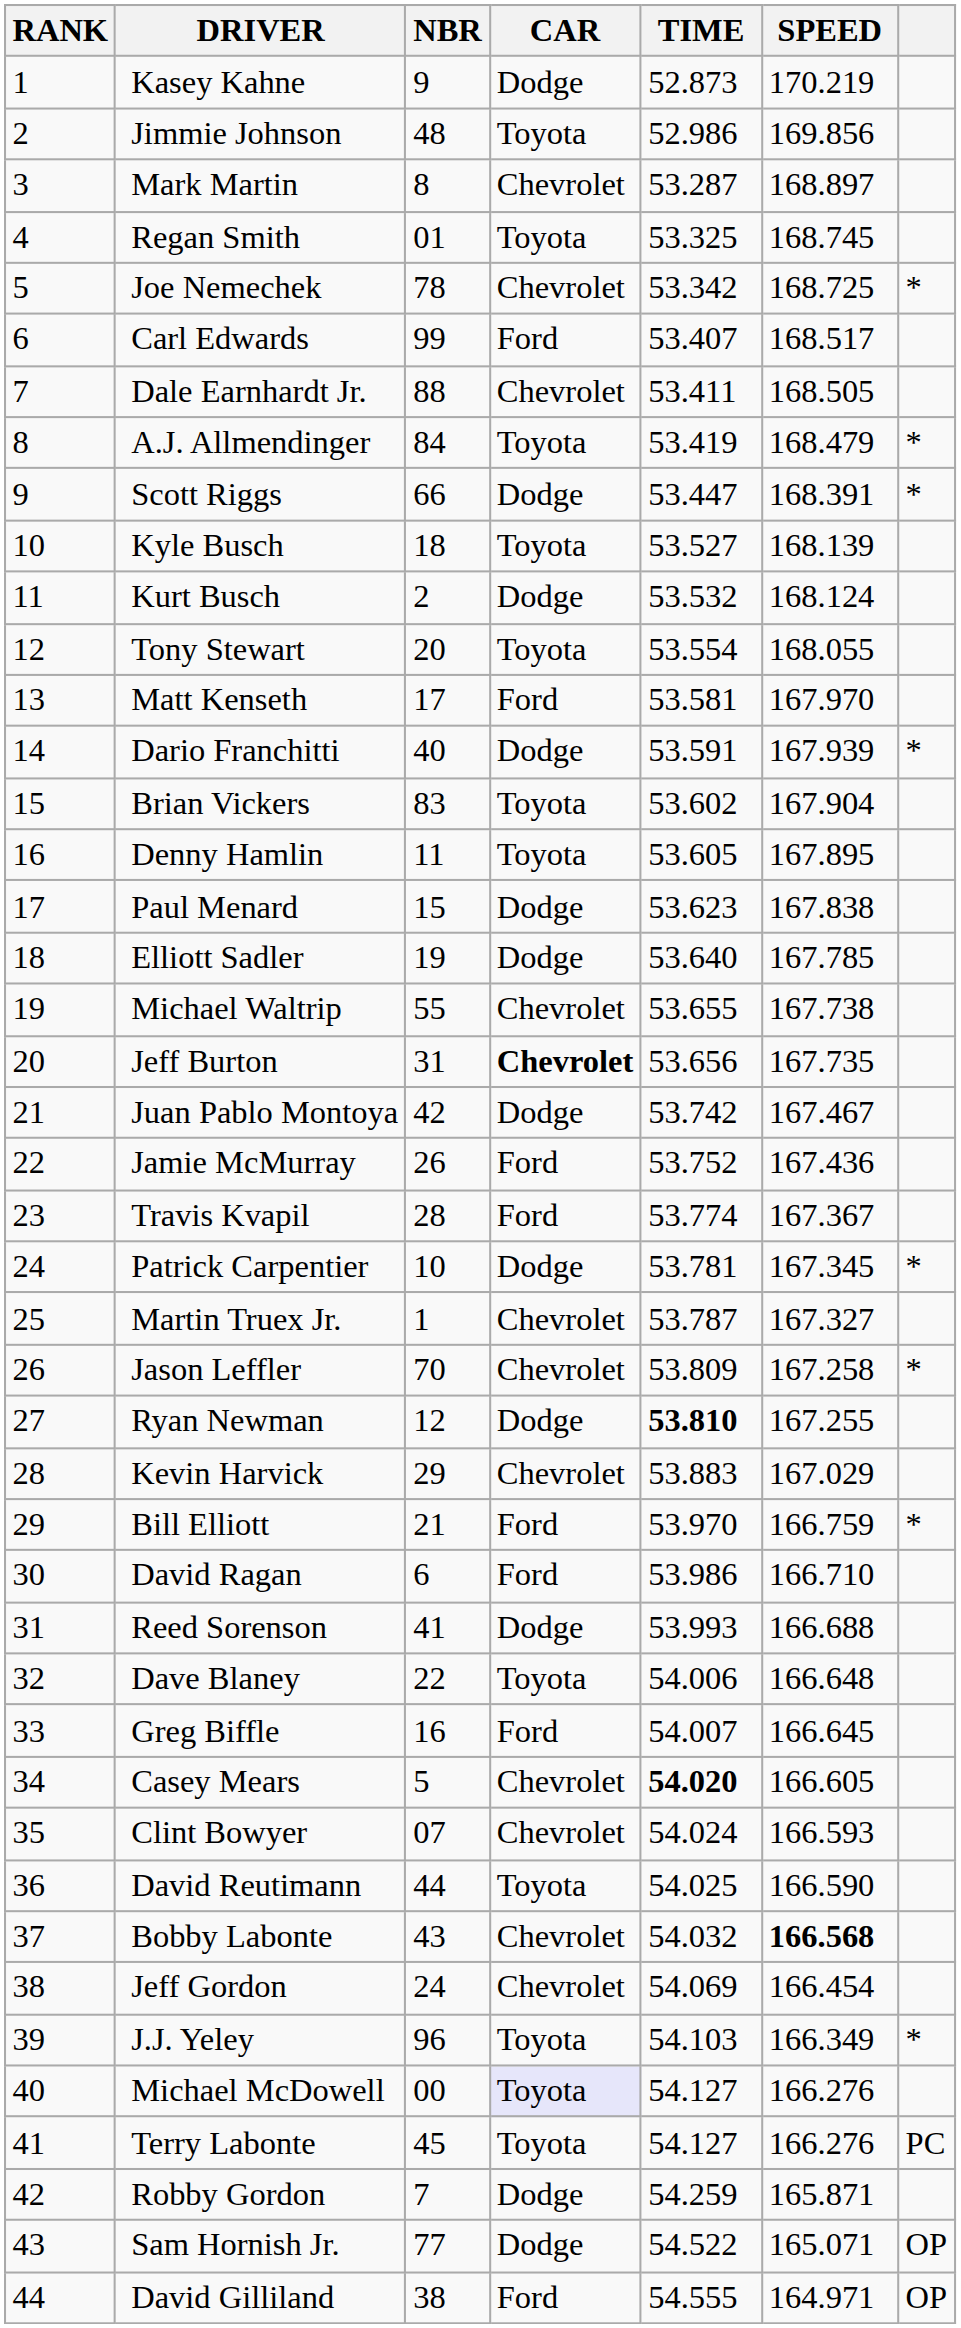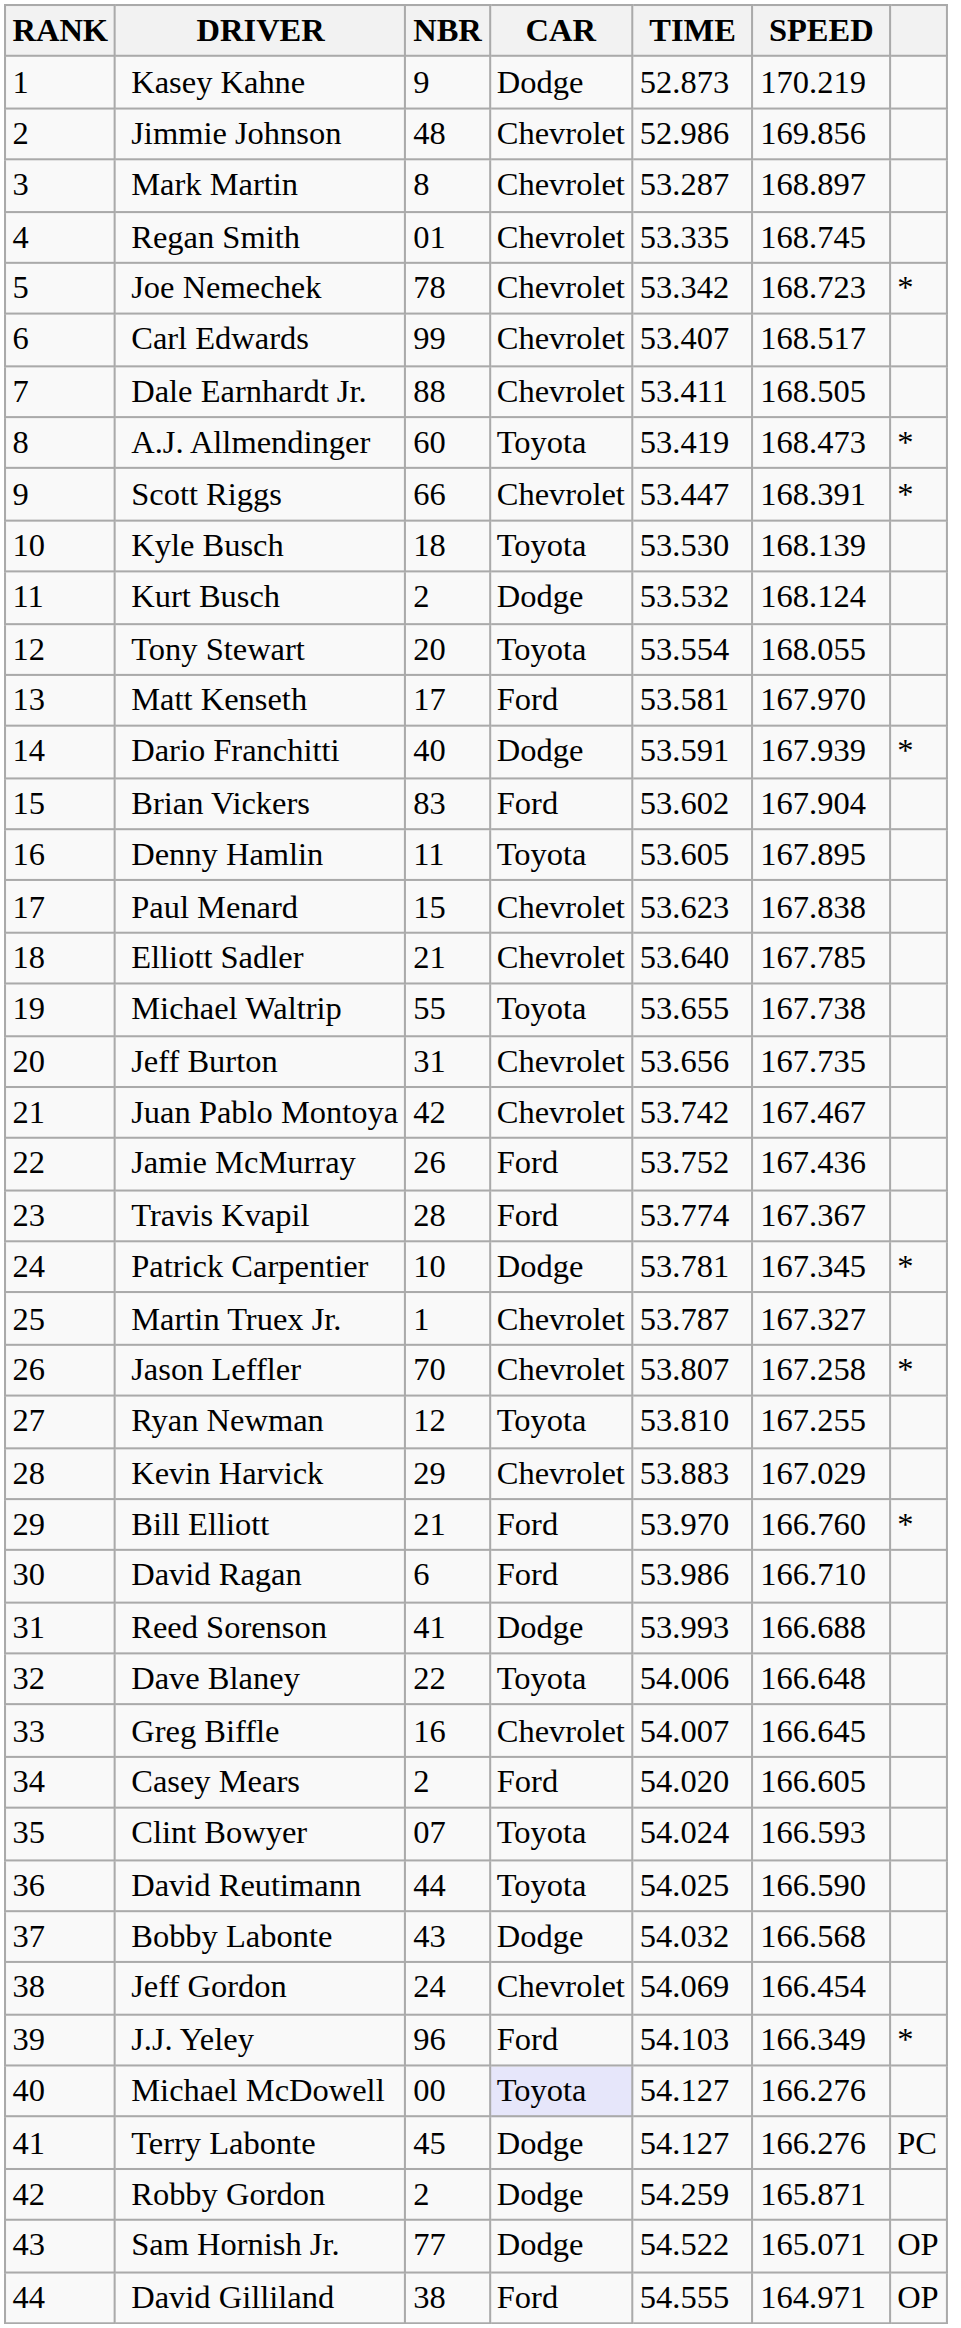Jimmie Johnson | CAR: Toyota -> Chevrolet
Regan Smith | CAR: Toyota -> Chevrolet
Regan Smith | TIME: 53.325 -> 53.335
Joe Nemechek | SPEED: 168.725 -> 168.723
Carl Edwards | CAR: Ford -> Chevrolet
A.J. Allmendinger | NBR: 84 -> 60
A.J. Allmendinger | SPEED: 168.479 -> 168.473
Scott Riggs | CAR: Dodge -> Chevrolet
Kyle Busch | TIME: 53.527 -> 53.530
Brian Vickers | CAR: Toyota -> Ford
Paul Menard | CAR: Dodge -> Chevrolet
Elliott Sadler | NBR: 19 -> 21
Elliott Sadler | CAR: Dodge -> Chevrolet
Michael Waltrip | CAR: Chevrolet -> Toyota
Jeff Burton | CAR: bold -> normal
Juan Pablo Montoya | CAR: Dodge -> Chevrolet
Jason Leffler | TIME: 53.809 -> 53.807
Ryan Newman | CAR: Dodge -> Toyota
Ryan Newman | TIME: bold -> normal
Bill Elliott | SPEED: 166.759 -> 166.760
Greg Biffle | CAR: Ford -> Chevrolet
Casey Mears | NBR: 5 -> 2
Casey Mears | CAR: Chevrolet -> Ford
Casey Mears | TIME: bold -> normal
Clint Bowyer | CAR: Chevrolet -> Toyota
Bobby Labonte | CAR: Chevrolet -> Dodge
Bobby Labonte | SPEED: bold -> normal
J.J. Yeley | CAR: Toyota -> Ford
Terry Labonte | CAR: Toyota -> Dodge
Robby Gordon | NBR: 7 -> 2
